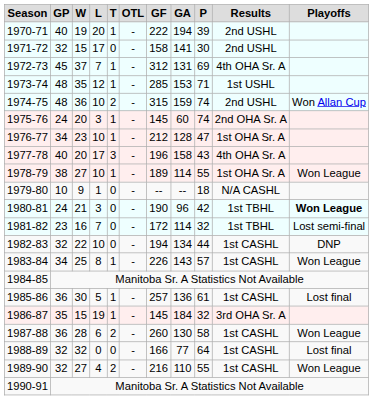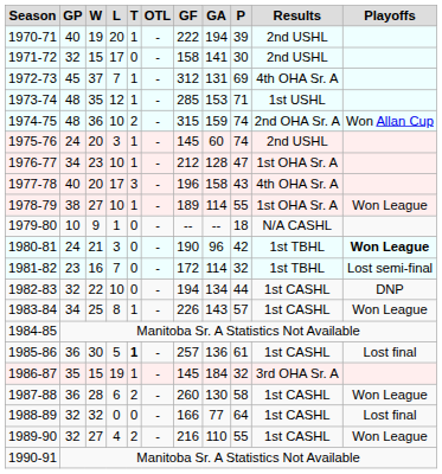1974-75 | Results: 2nd USHL -> 2nd OHA Sr. A
1975-76 | Results: 2nd OHA Sr. A -> 2nd USHL
1985-86 | T: normal -> bold
